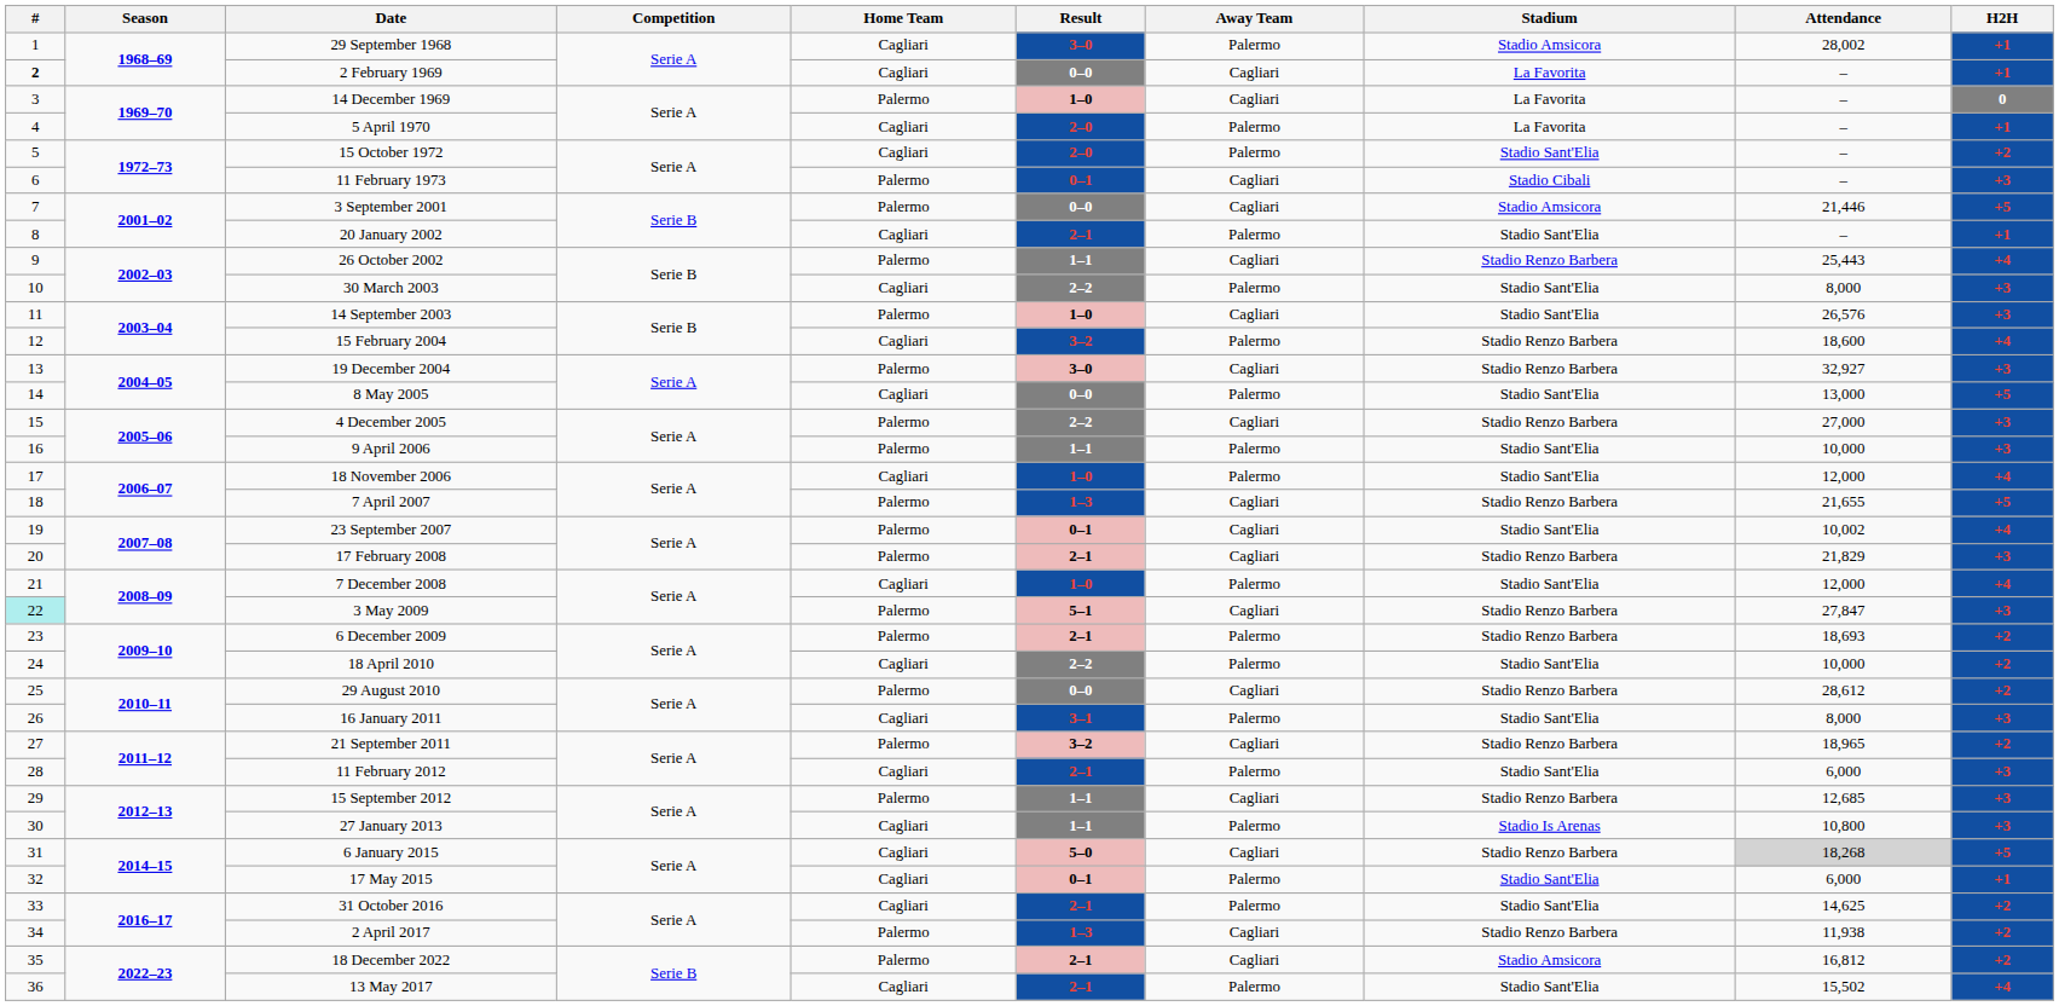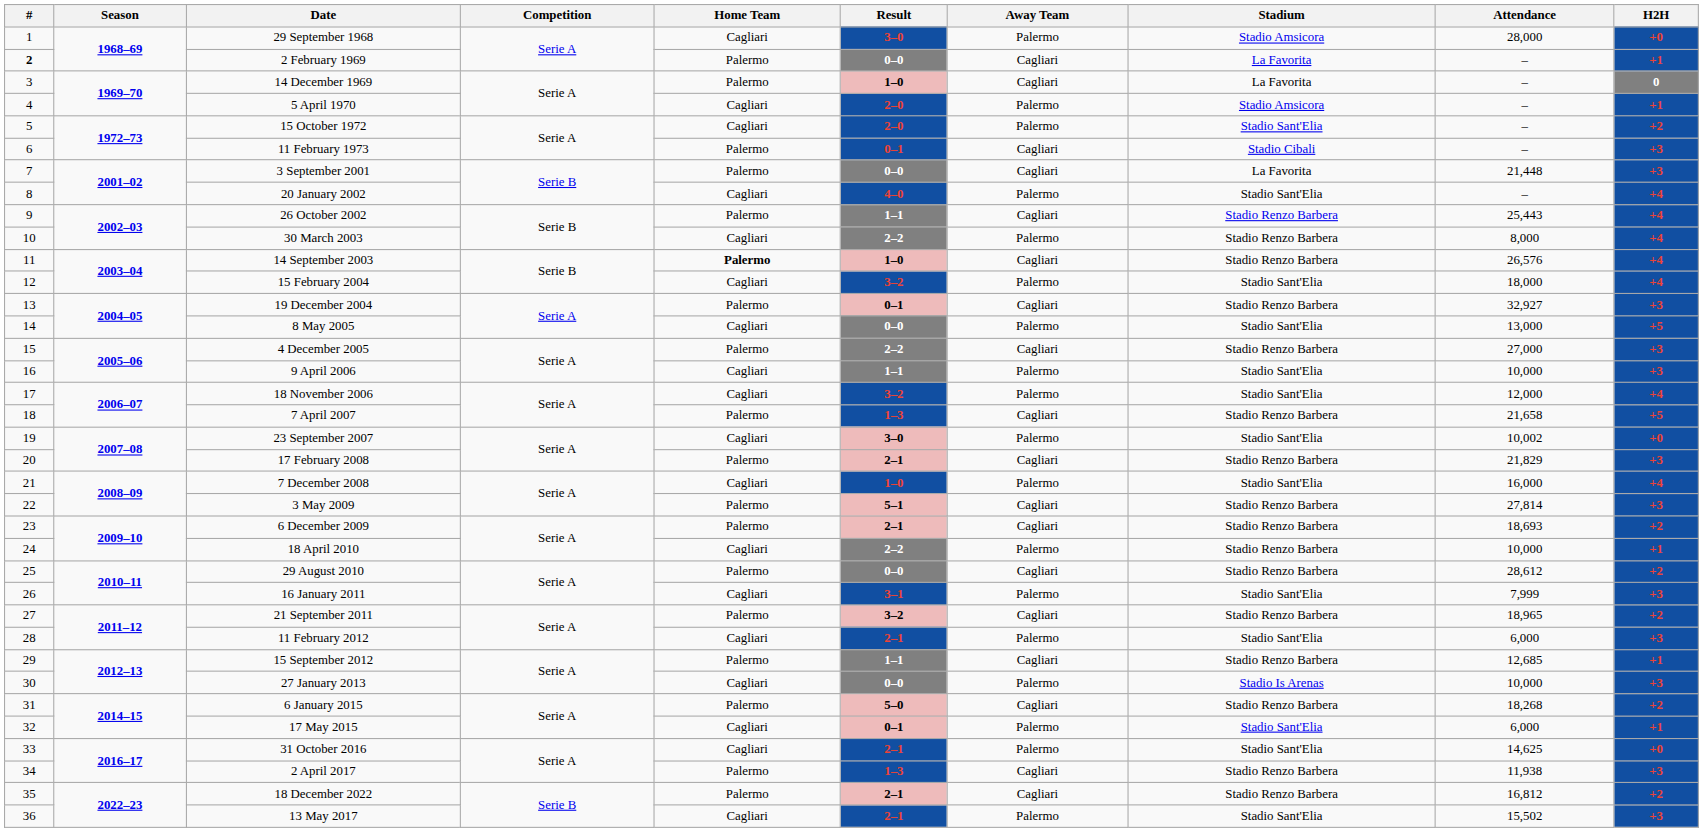29 September 1968 | Attendance: 28,002 -> 28,000
29 September 1968 | H2H: +1 -> +0
2 February 1969 | Home Team: Cagliari -> Palermo
5 April 1970 | Stadium: La Favorita -> Stadio Amsicora
3 September 2001 | Stadium: Stadio Amsicora -> La Favorita
3 September 2001 | Attendance: 21,446 -> 21,448
3 September 2001 | H2H: +5 -> +3
20 January 2002 | Result: 2–1 -> 4–0
20 January 2002 | H2H: +1 -> +4
30 March 2003 | Stadium: Stadio Sant'Elia -> Stadio Renzo Barbera
30 March 2003 | H2H: +3 -> +4
14 September 2003 | Home Team: normal -> bold
14 September 2003 | Stadium: Stadio Sant'Elia -> Stadio Renzo Barbera
14 September 2003 | H2H: +3 -> +4
15 February 2004 | Stadium: Stadio Renzo Barbera -> Stadio Sant'Elia
15 February 2004 | Attendance: 18,600 -> 18,000
19 December 2004 | Result: 3–0 -> 0–1
9 April 2006 | Home Team: Palermo -> Cagliari
18 November 2006 | Result: 1–0 -> 3–2
7 April 2007 | Attendance: 21,655 -> 21,658
23 September 2007 | Home Team: Palermo -> Cagliari
23 September 2007 | Result: 0–1 -> 3–0
23 September 2007 | Away Team: Cagliari -> Palermo
23 September 2007 | H2H: +4 -> +0
7 December 2008 | Attendance: 12,000 -> 16,000
3 May 2009 | #: paleturquoise background -> no background
3 May 2009 | Attendance: 27,847 -> 27,814
6 December 2009 | Away Team: Palermo -> Cagliari
18 April 2010 | Stadium: Stadio Sant'Elia -> Stadio Renzo Barbera
18 April 2010 | H2H: +2 -> +1
16 January 2011 | Attendance: 8,000 -> 7,999
15 September 2012 | H2H: +3 -> +1
27 January 2013 | Result: 1–1 -> 0–0
27 January 2013 | Attendance: 10,800 -> 10,000
6 January 2015 | Home Team: Cagliari -> Palermo
6 January 2015 | Attendance: lightgrey background -> no background
6 January 2015 | H2H: +5 -> +2
31 October 2016 | H2H: +2 -> +0
2 April 2017 | H2H: +2 -> +3
18 December 2022 | Stadium: Stadio Amsicora -> Stadio Renzo Barbera
13 May 2017 | H2H: +4 -> +3
